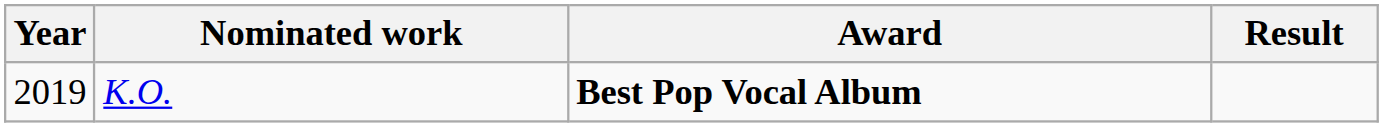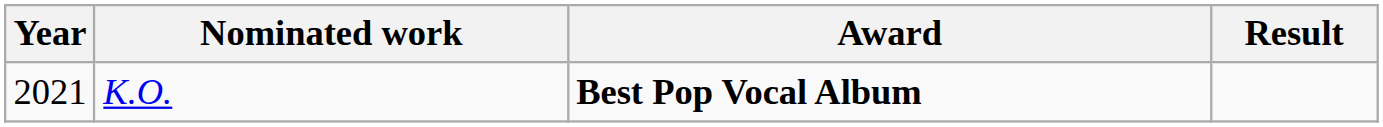K.O. | Year: 2019 -> 2021
